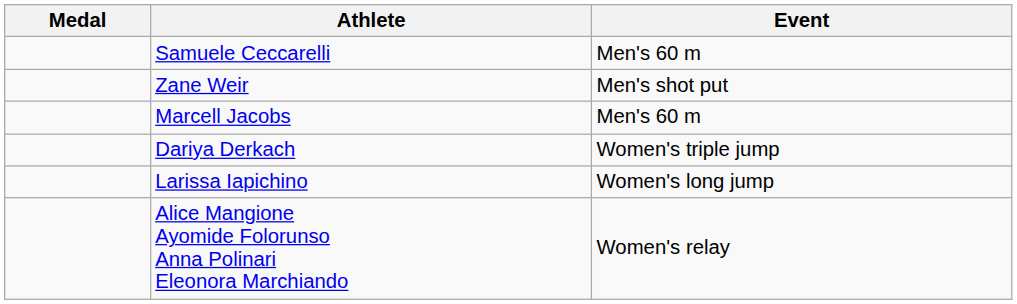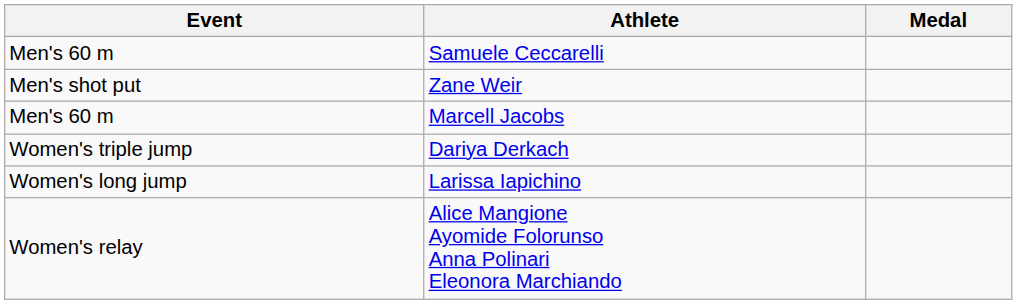columns swapped: Medal <-> Event
